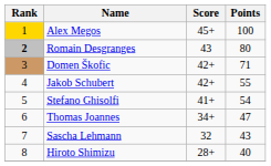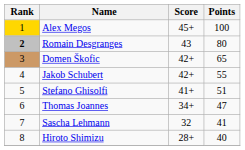Domen Škofic | Points: 71 -> 65
Stefano Ghisolfi | Points: 54 -> 51
Sascha Lehmann | Points: 43 -> 41
